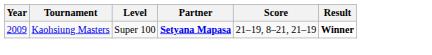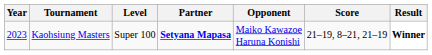+ column: Opponent | Maiko Kawazoe Haruna Konishi
Kaohsiung Masters | Year: 2009 -> 2023
